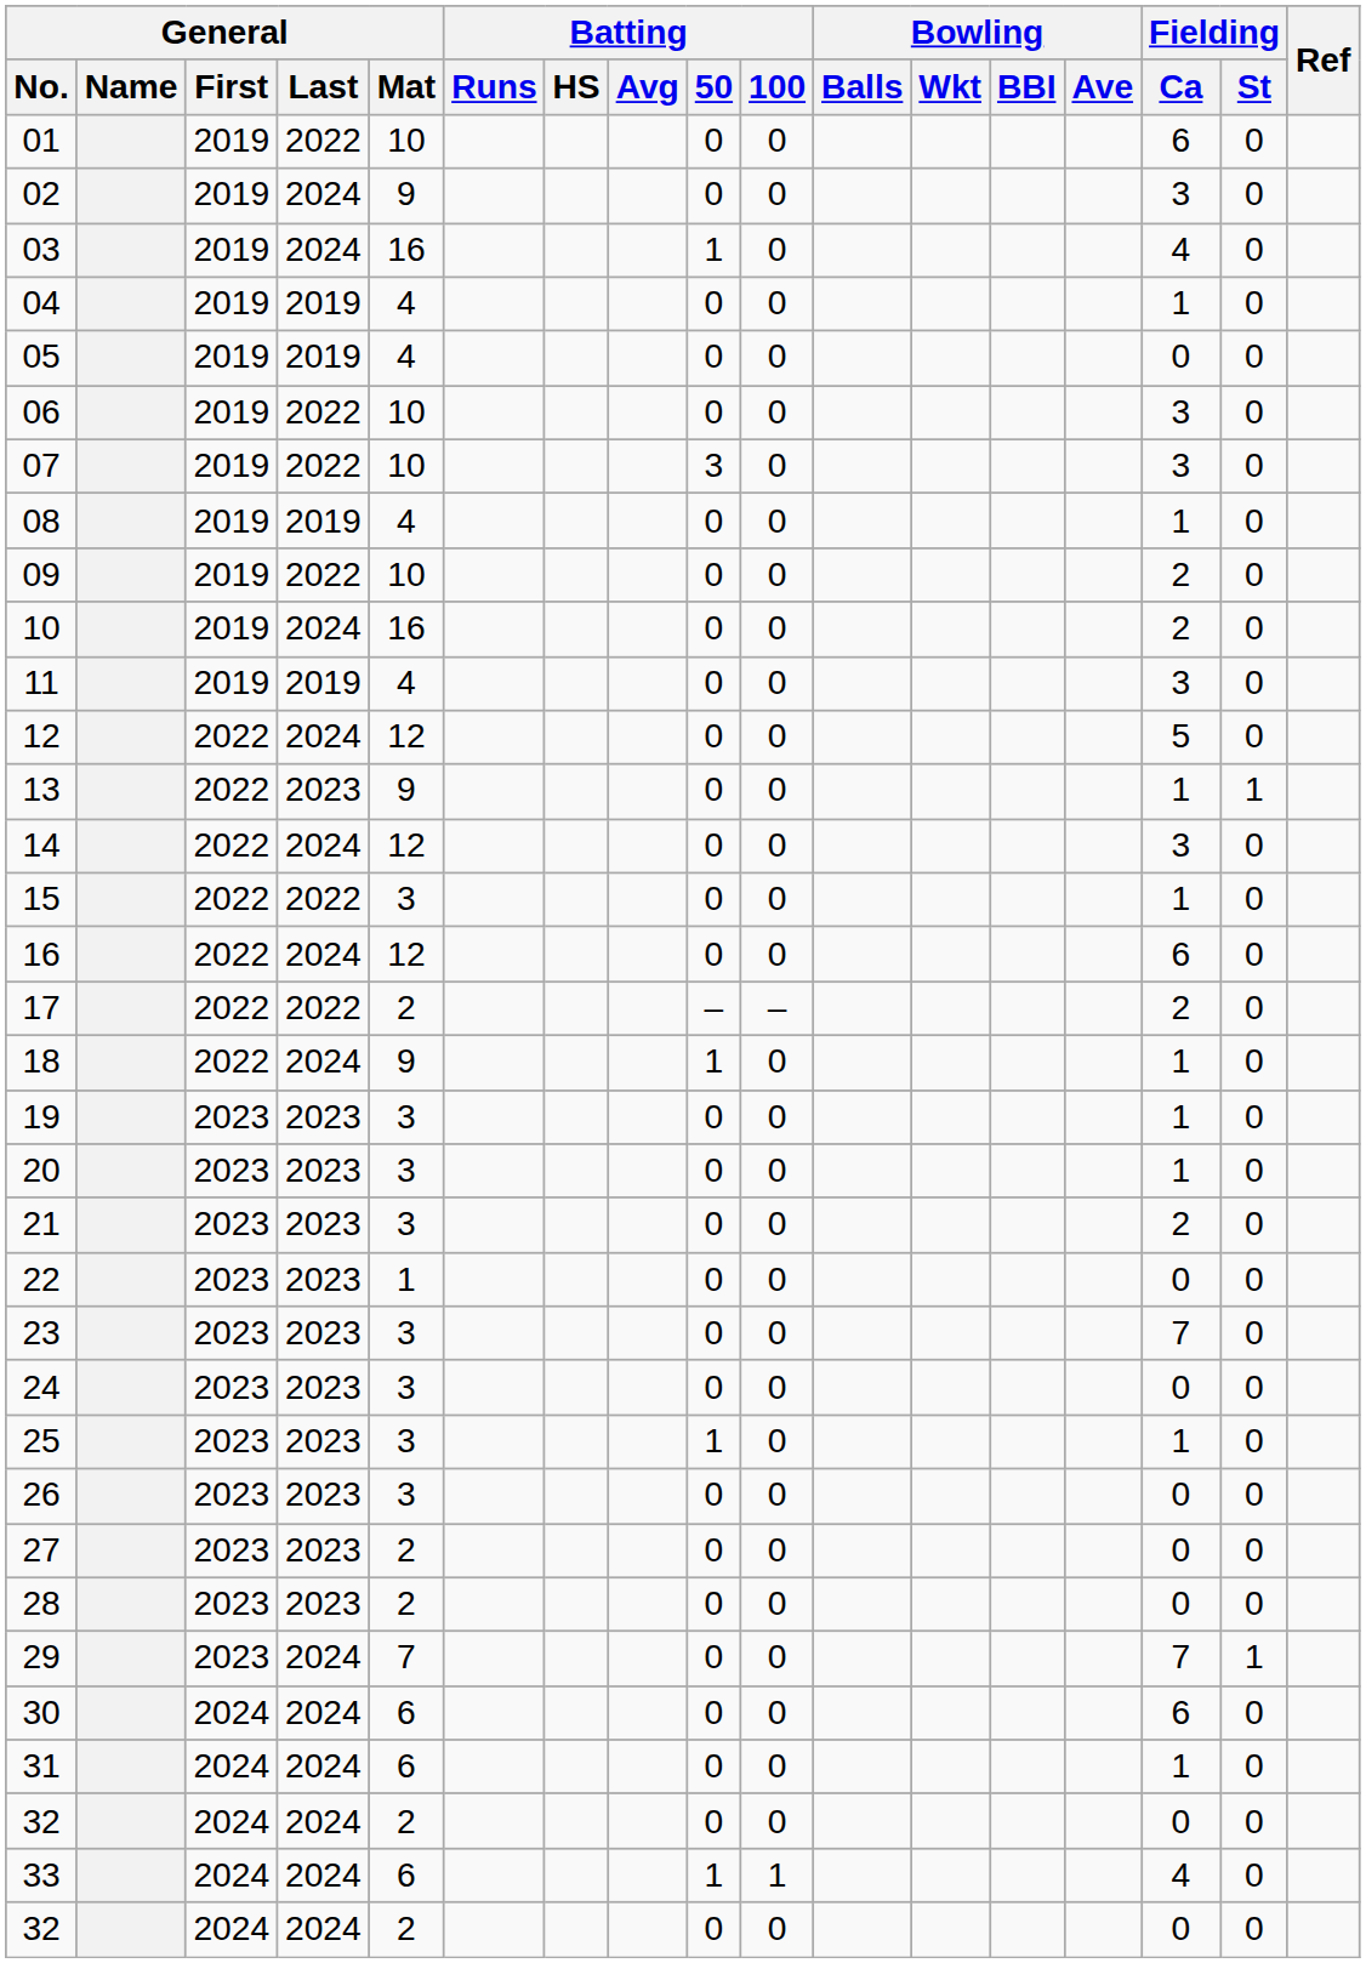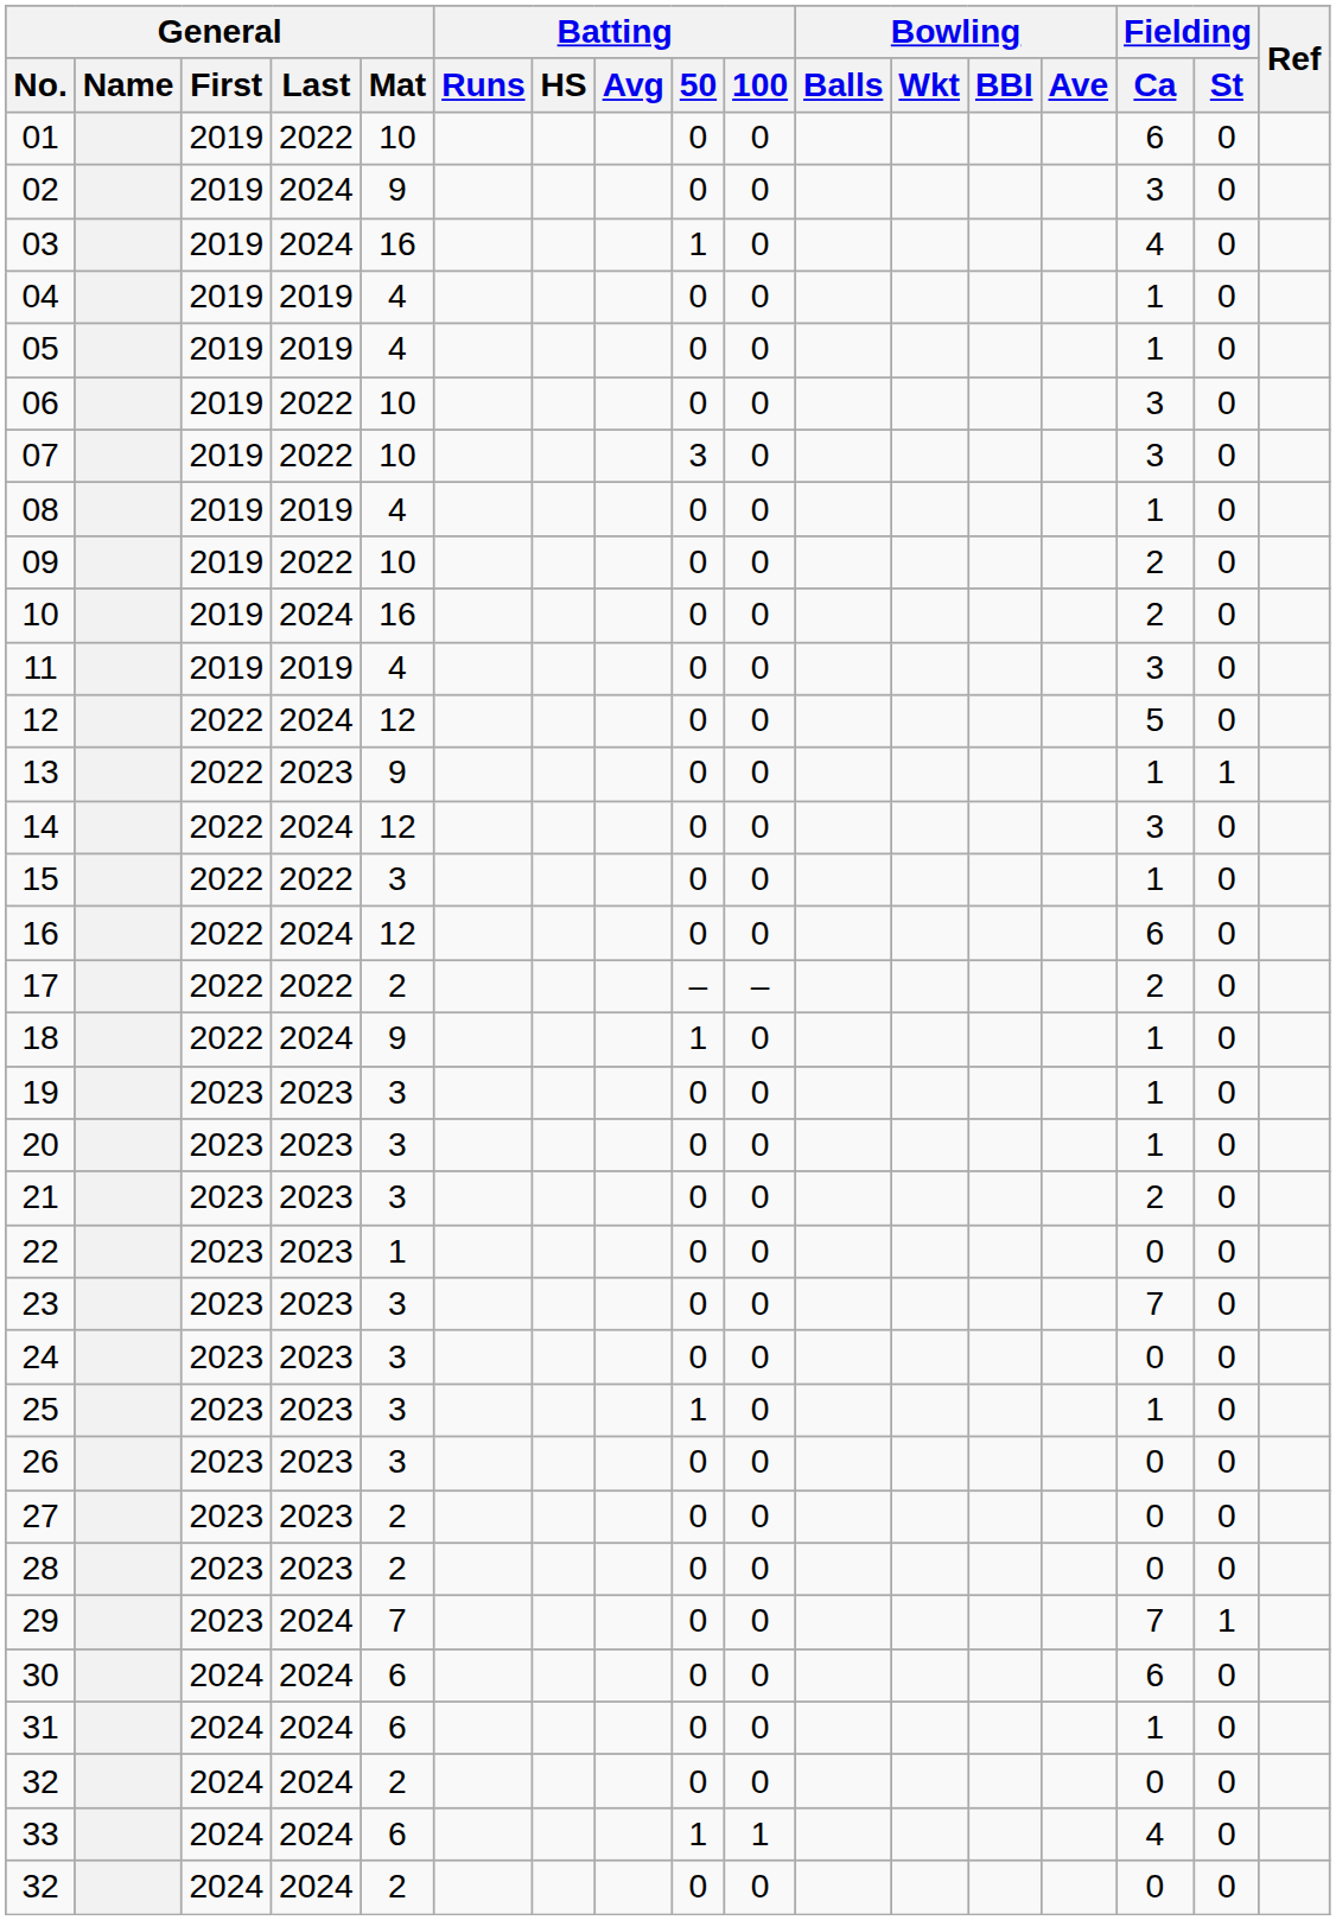05 | Fielding / Ca: 0 -> 1
